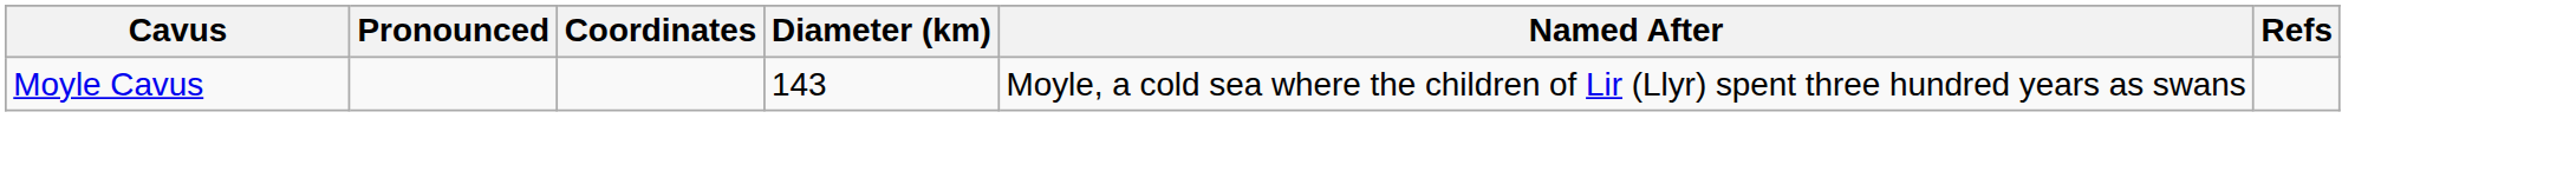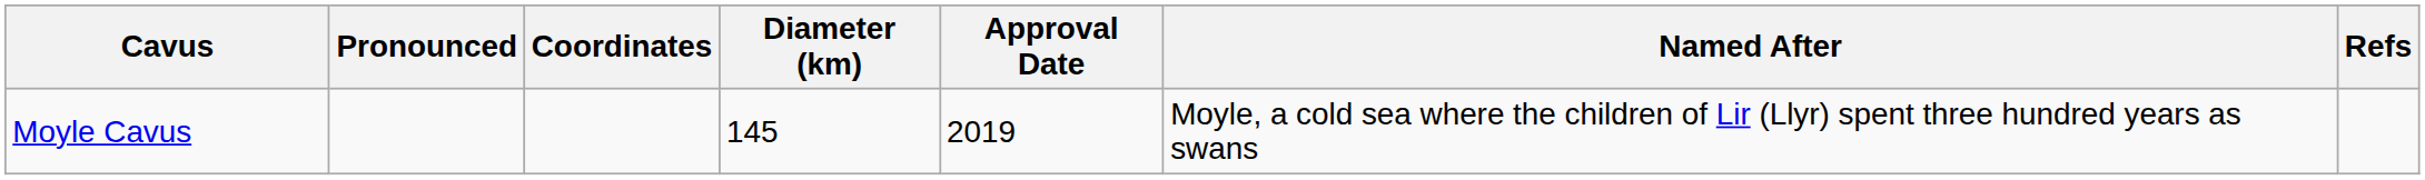+ column: Approval Date | 2019
Moyle Cavus | Diameter (km): 143 -> 145
